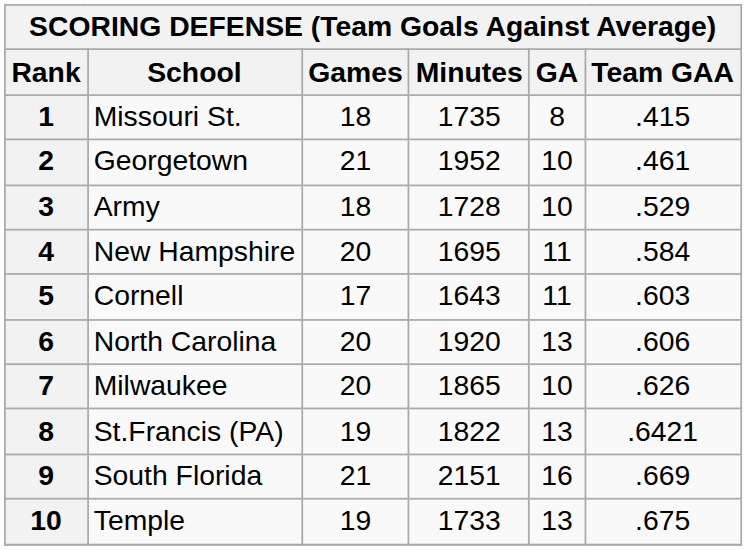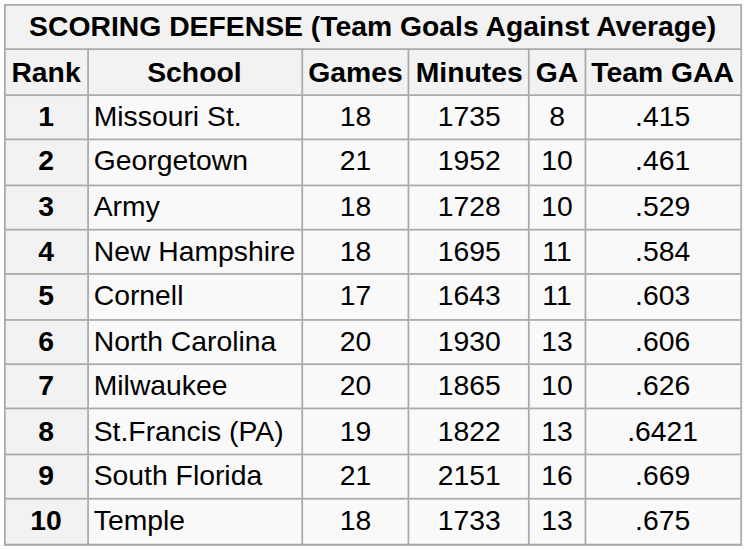New Hampshire | Games: 20 -> 18
North Carolina | Minutes: 1920 -> 1930
Temple | Games: 19 -> 18
